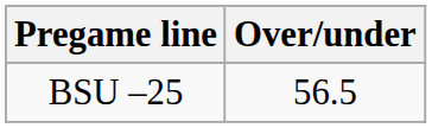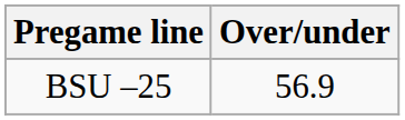BSU –25 | Over/under: 56.5 -> 56.9
